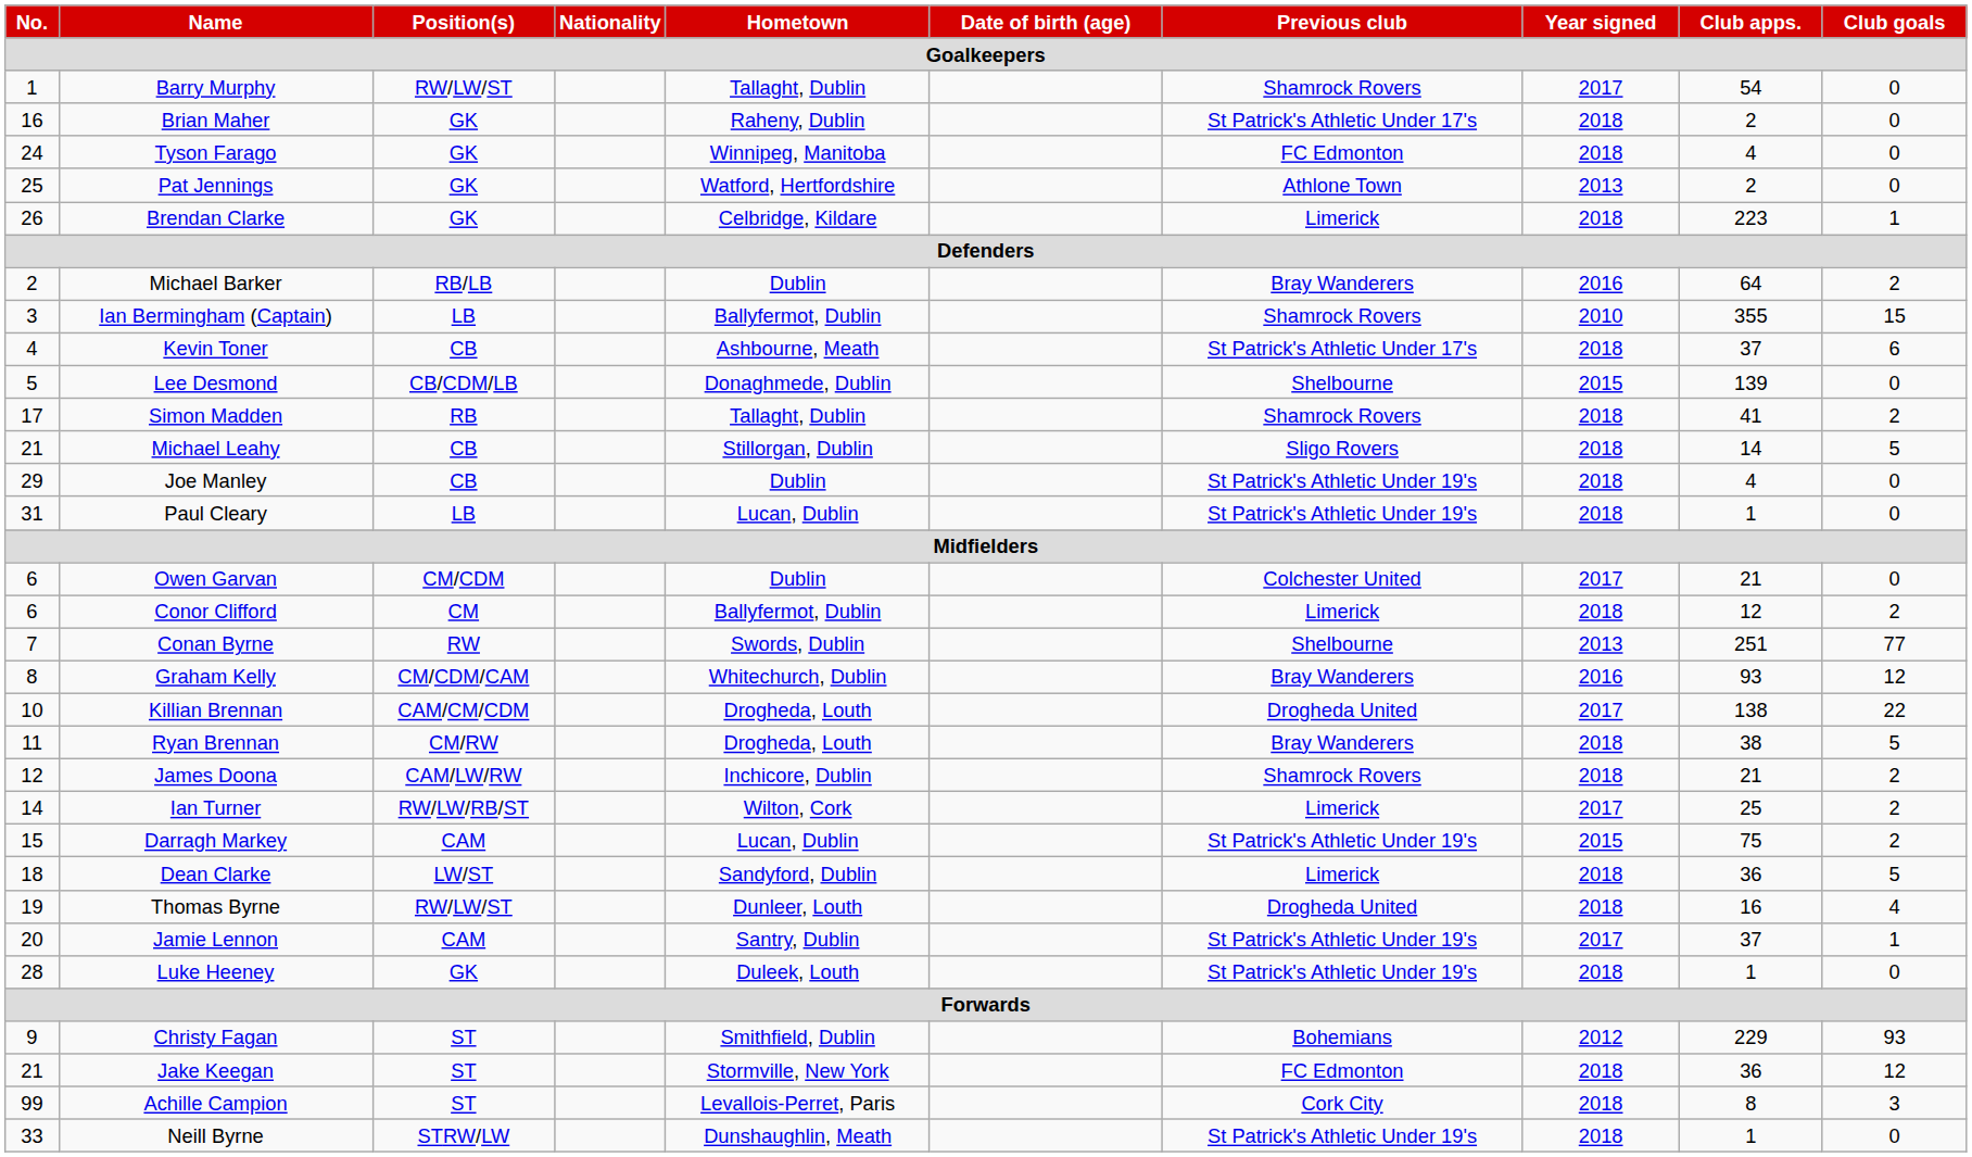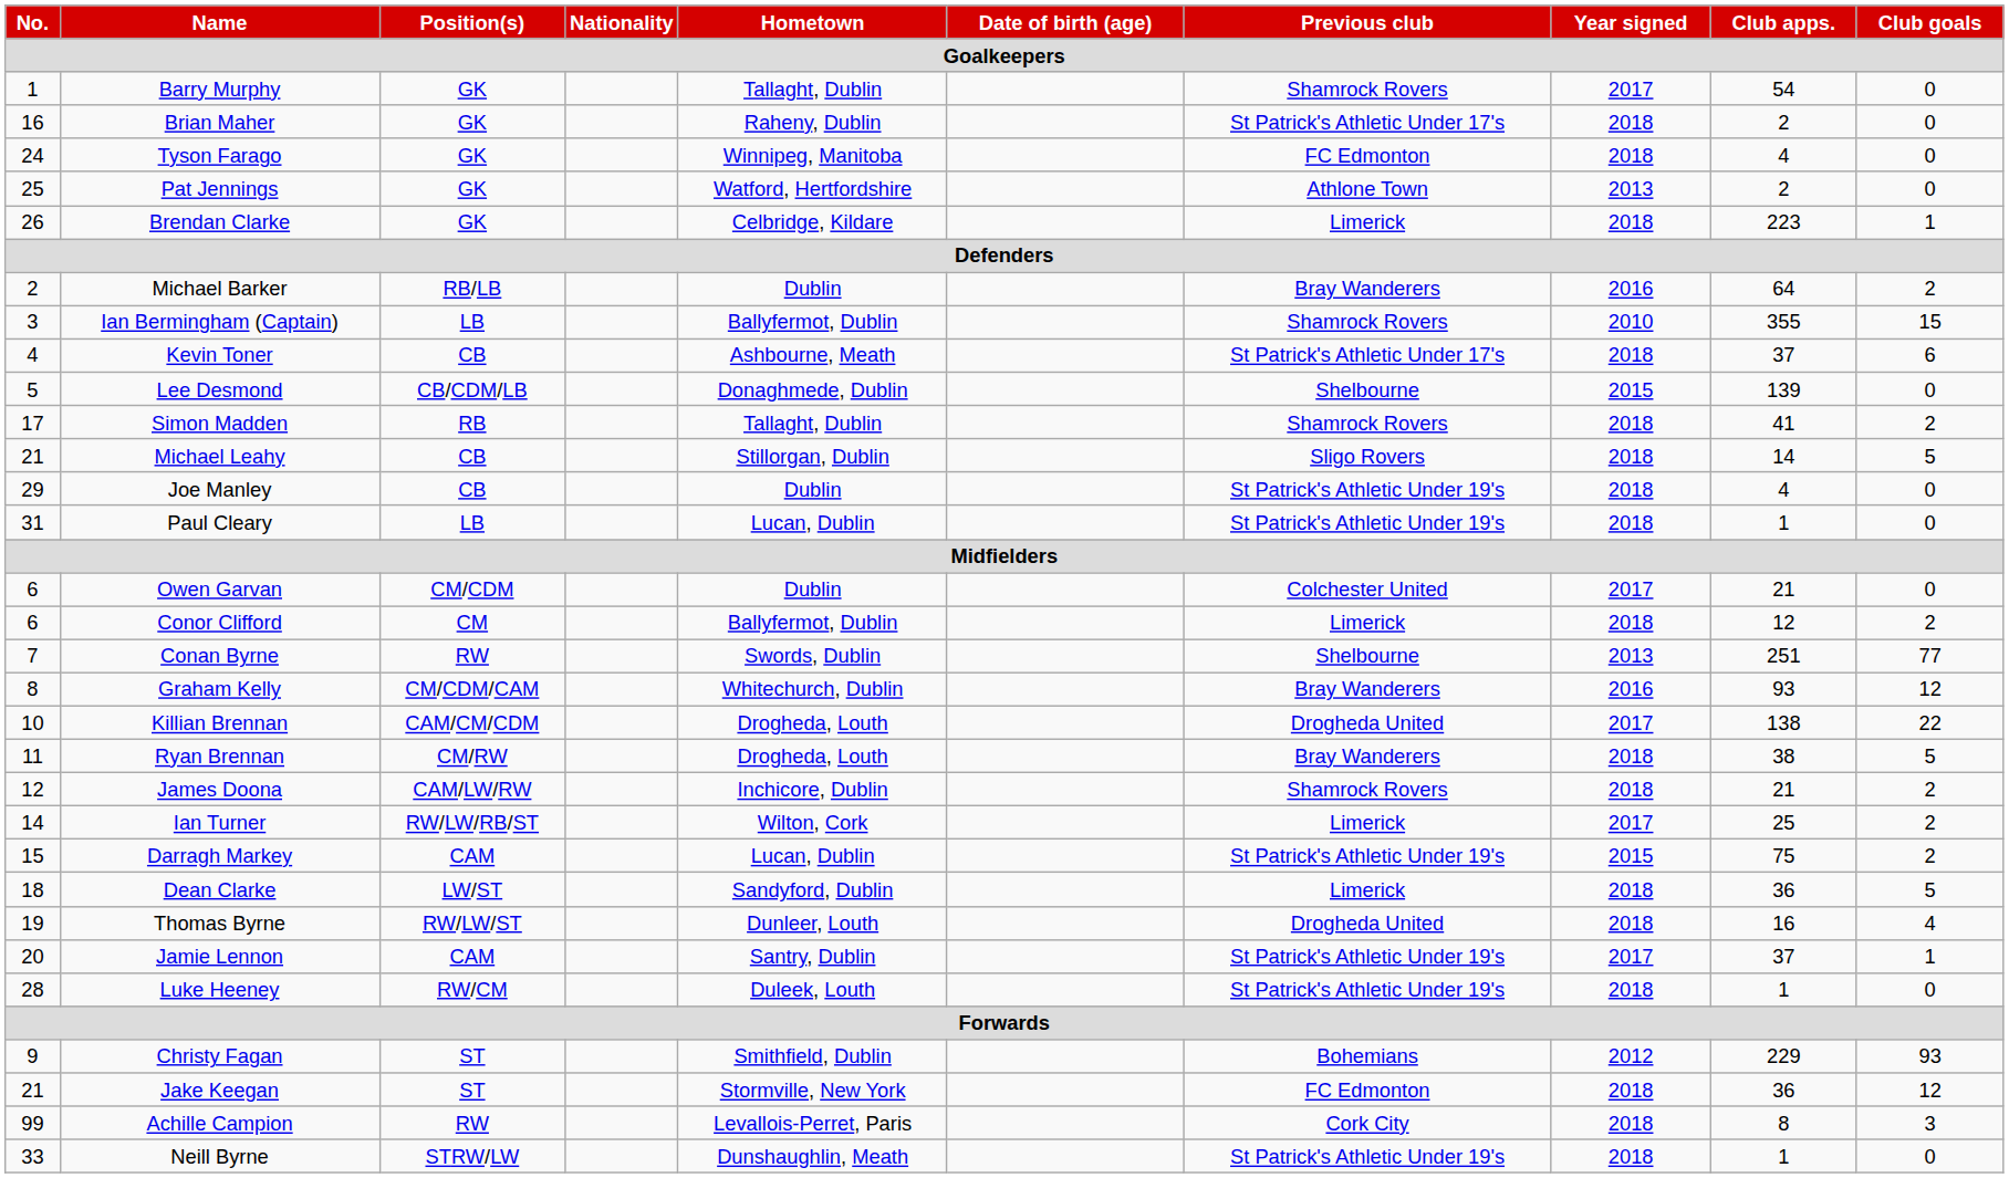Barry Murphy | Position(s): RW/LW/ST -> GK
Luke Heeney | Position(s): GK -> RW/CM
Achille Campion | Position(s): ST -> RW
